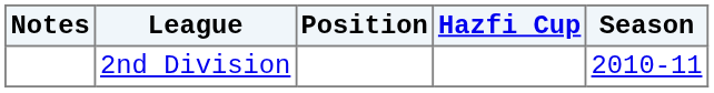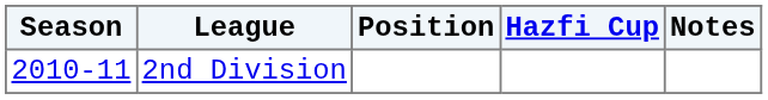columns swapped: Season <-> Notes
